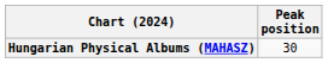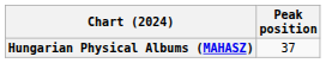Hungarian Physical Albums (MAHASZ) | Peak position: 30 -> 37
